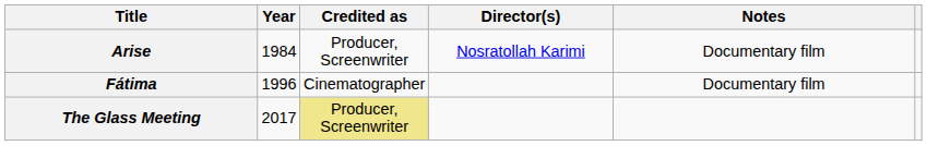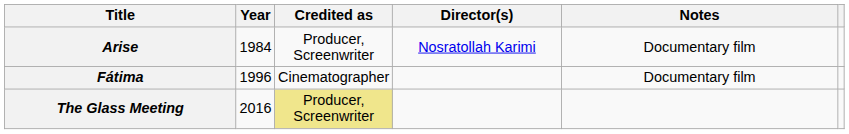The Glass Meeting | Year: 2017 -> 2016
